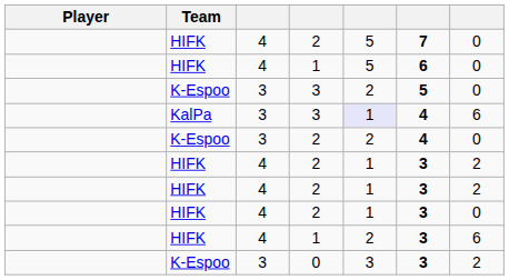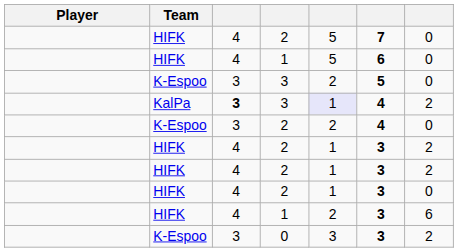KalPa / 3 | column 3: normal -> bold
KalPa / 3 | column 7: 6 -> 2
